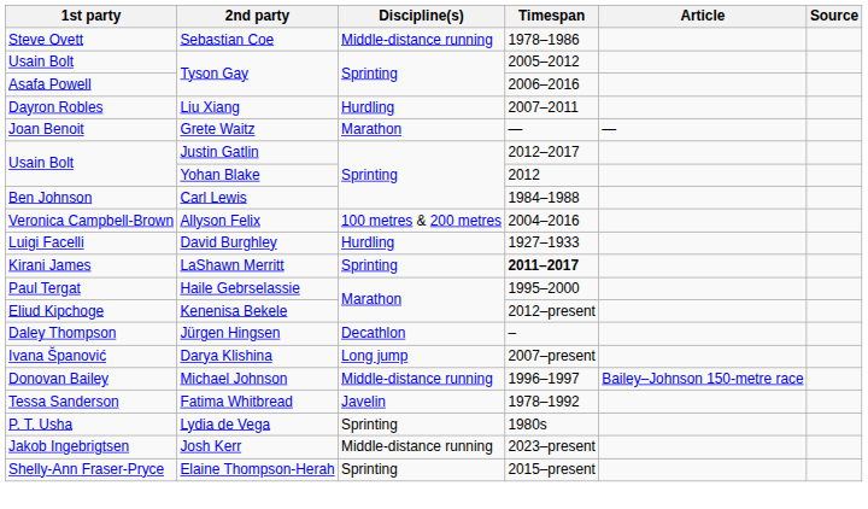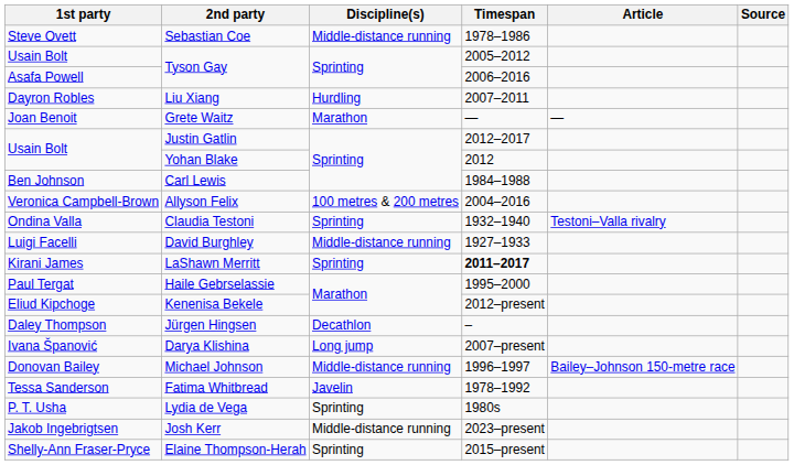+ row: Ondina Valla | Claudia Testoni | Sprinting | 1932–1940 | Testoni–Valla rivalry
David Burghley | Discipline(s): Hurdling -> Middle-distance running
